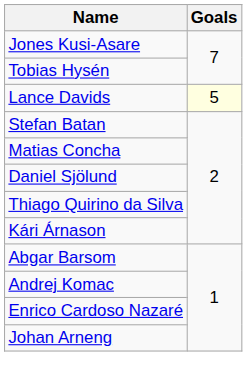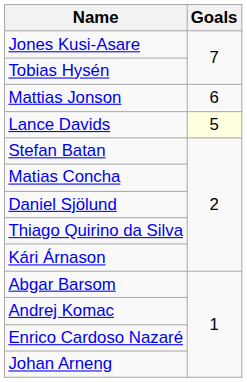+ row: Mattias Jonson | 6
